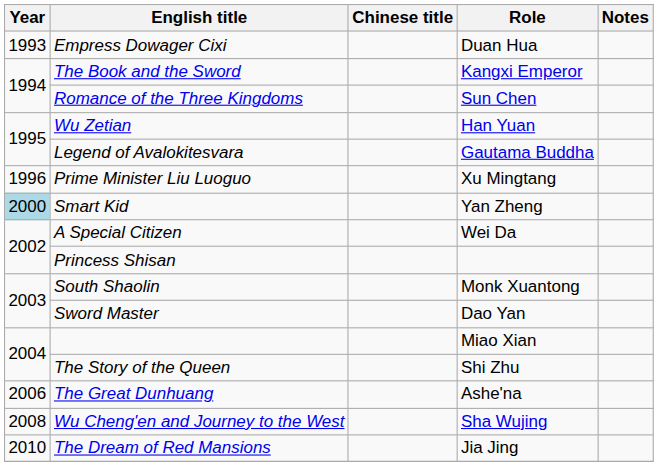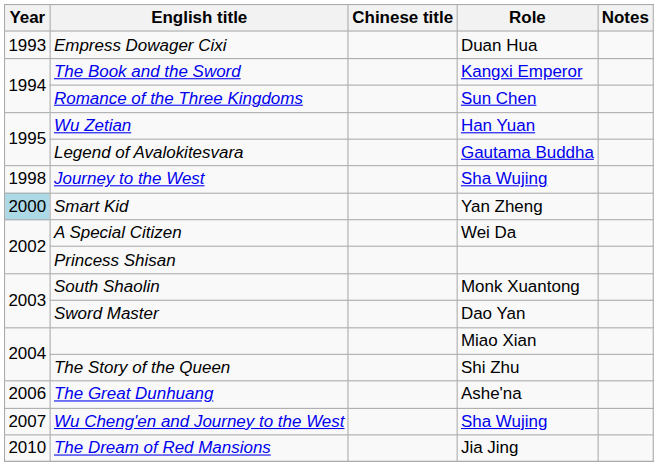- row: 1996 | Prime Minister Liu Luoguo | Xu Mingtang
+ row: 1998 | Journey to the West | Sha Wujing
Wu Cheng'en and Journey to the West | Year: 2008 -> 2007
